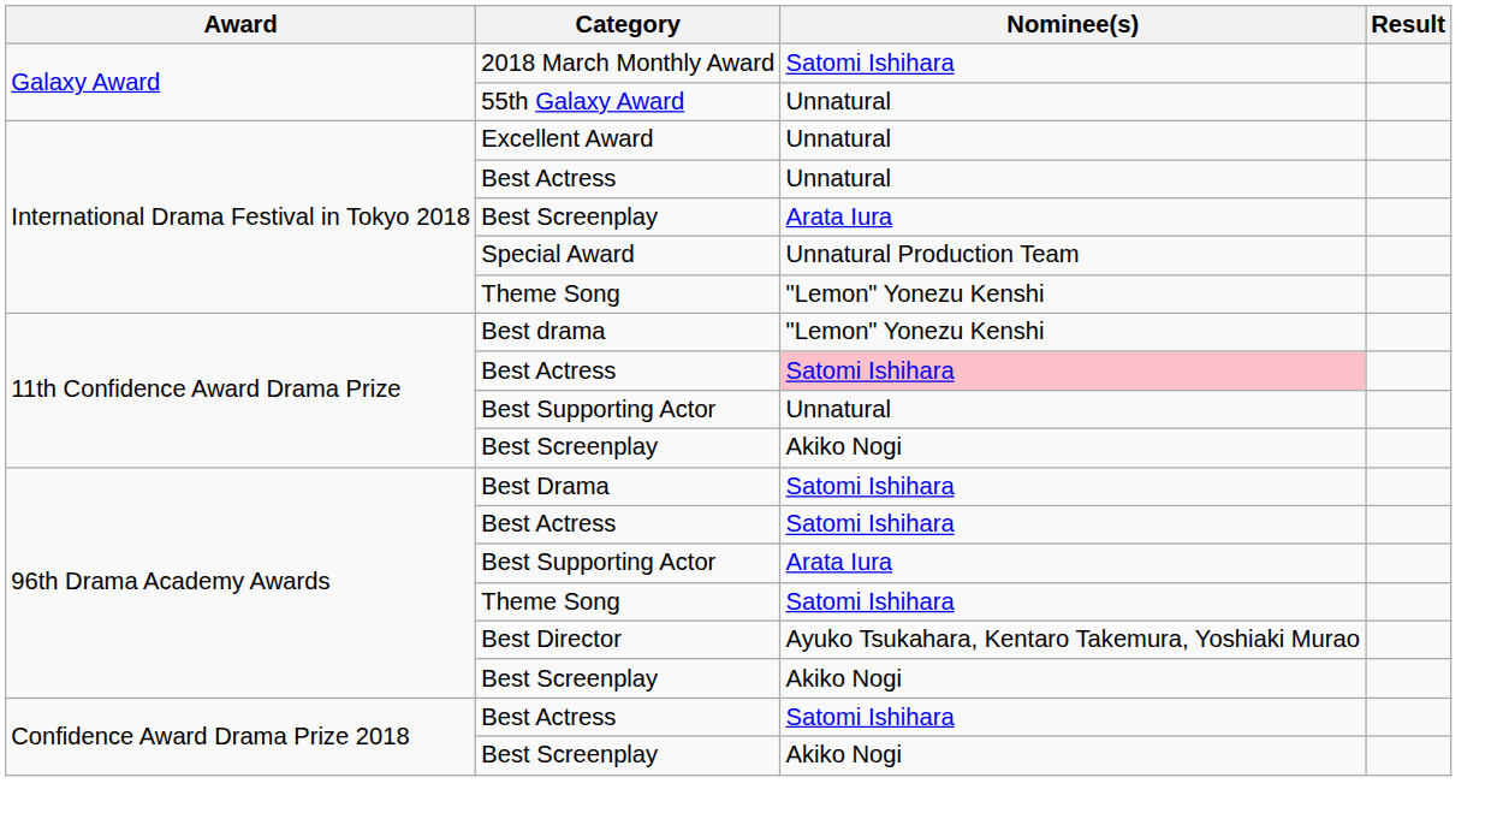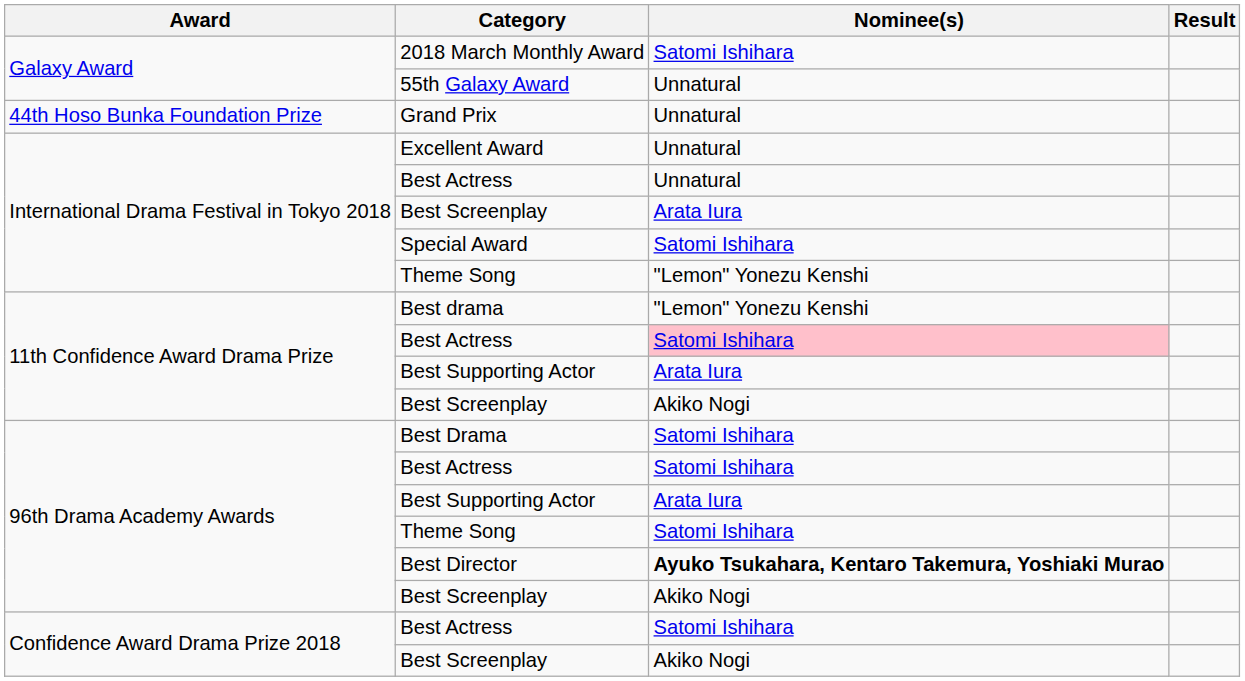+ row: 44th Hoso Bunka Foundation Prize | Grand Prix | Unnatural
Special Award | Nominee(s): Unnatural Production Team -> Satomi Ishihara
11th Confidence Award Drama Prize / Best Supporting Actor | Nominee(s): Unnatural -> Arata Iura
Best Director | Nominee(s): normal -> bold
